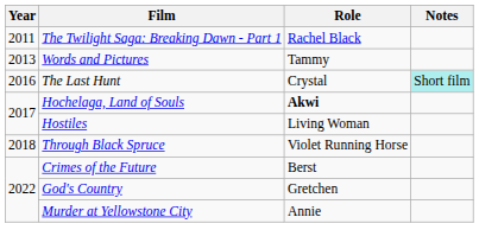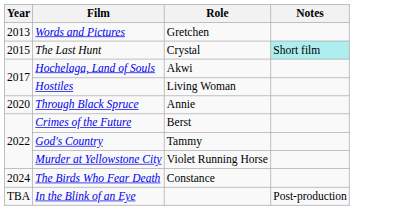- row: 2011 | The Twilight Saga: Breaking Dawn - Part 1 | Rachel Black
Words and Pictures | Role: Tammy -> Gretchen
The Last Hunt | Year: 2016 -> 2015
Hochelaga, Land of Souls | Role: bold -> normal
Through Black Spruce | Year: 2018 -> 2020
Through Black Spruce | Role: Violet Running Horse -> Annie
God's Country | Role: Gretchen -> Tammy
Murder at Yellowstone City | Role: Annie -> Violet Running Horse
+ row: 2024 | The Birds Who Fear Death | Constance
+ row: TBA | In the Blink of an Eye | Post-production
